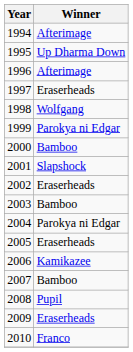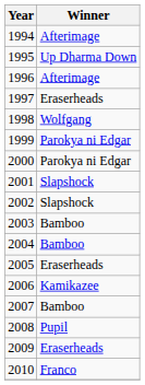2000 | Winner: Bamboo -> Parokya ni Edgar
2002 | Winner: Eraserheads -> Slapshock
2004 | Winner: Parokya ni Edgar -> Bamboo
